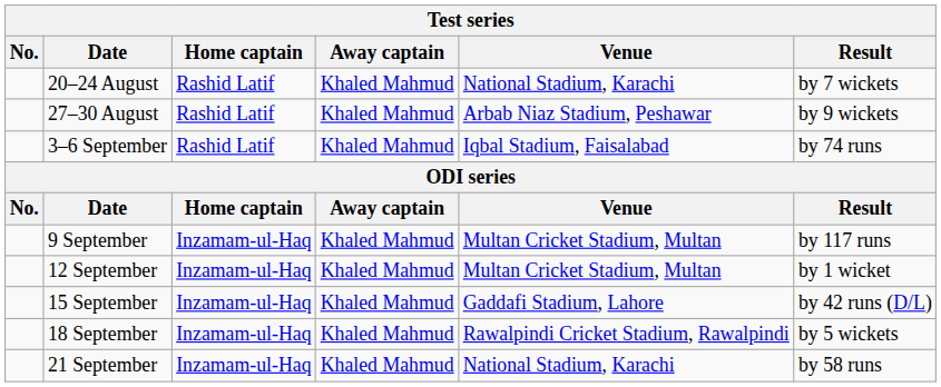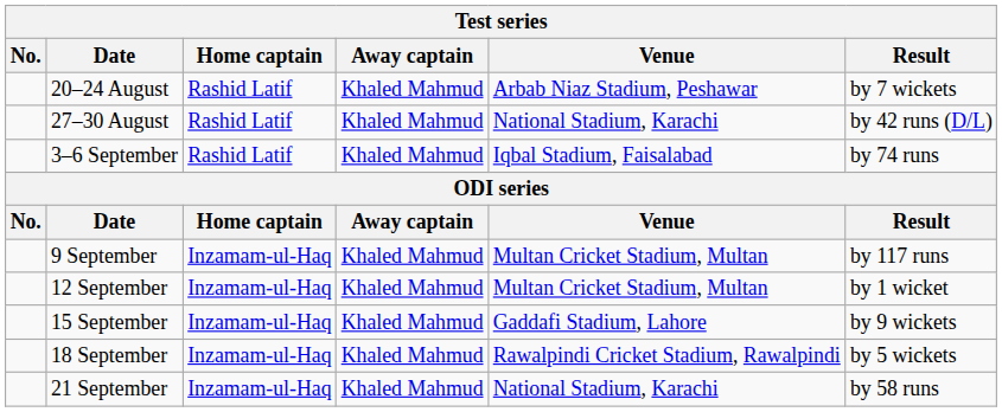20–24 August | Venue: National Stadium, Karachi -> Arbab Niaz Stadium, Peshawar
27–30 August | Venue: Arbab Niaz Stadium, Peshawar -> National Stadium, Karachi
27–30 August | Result: by 9 wickets -> by 42 runs (D/L)
15 September | Result: by 42 runs (D/L) -> by 9 wickets
